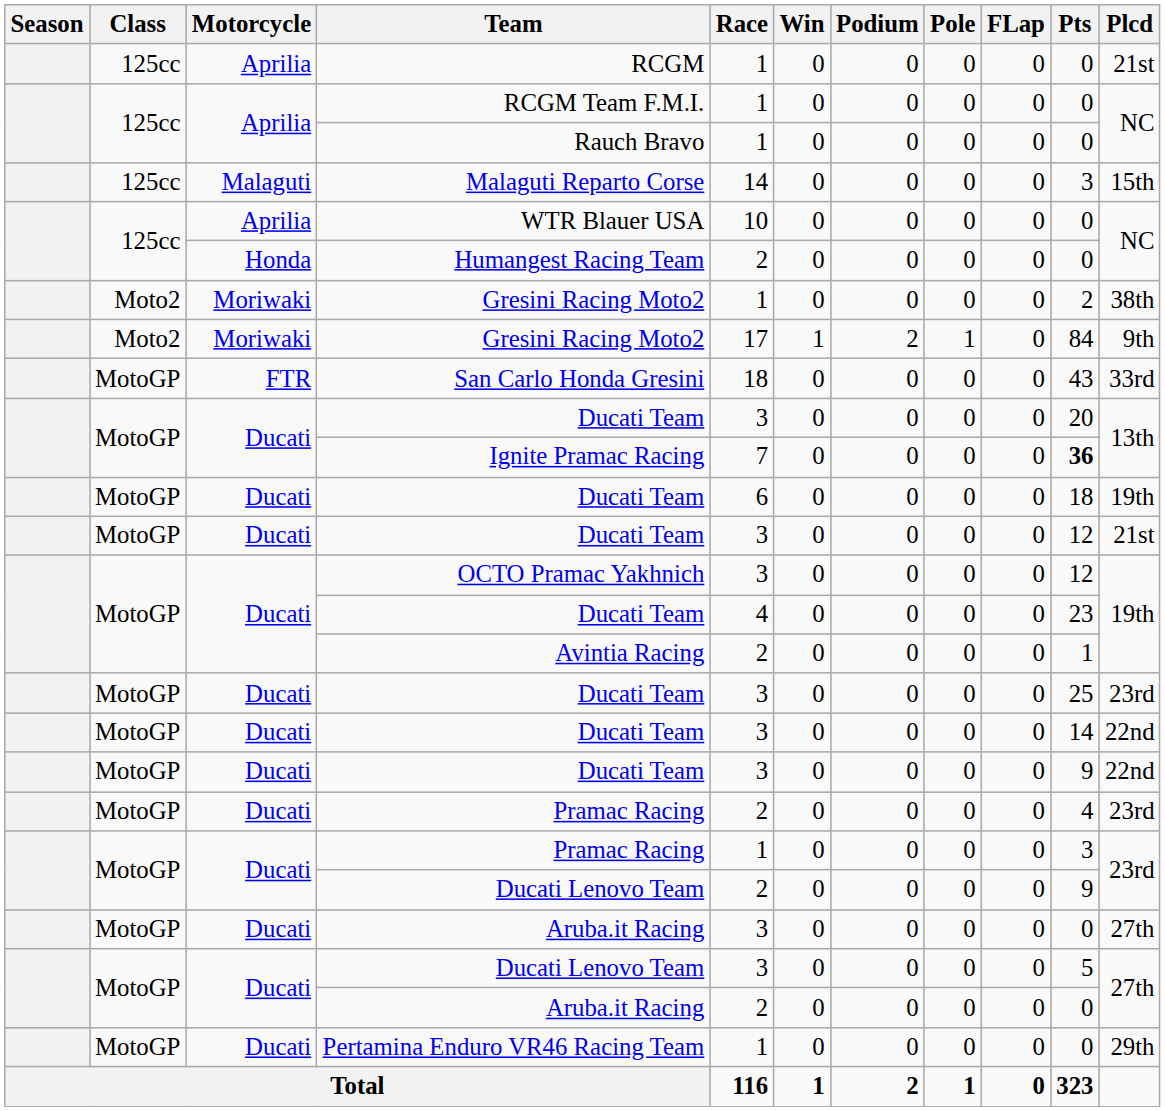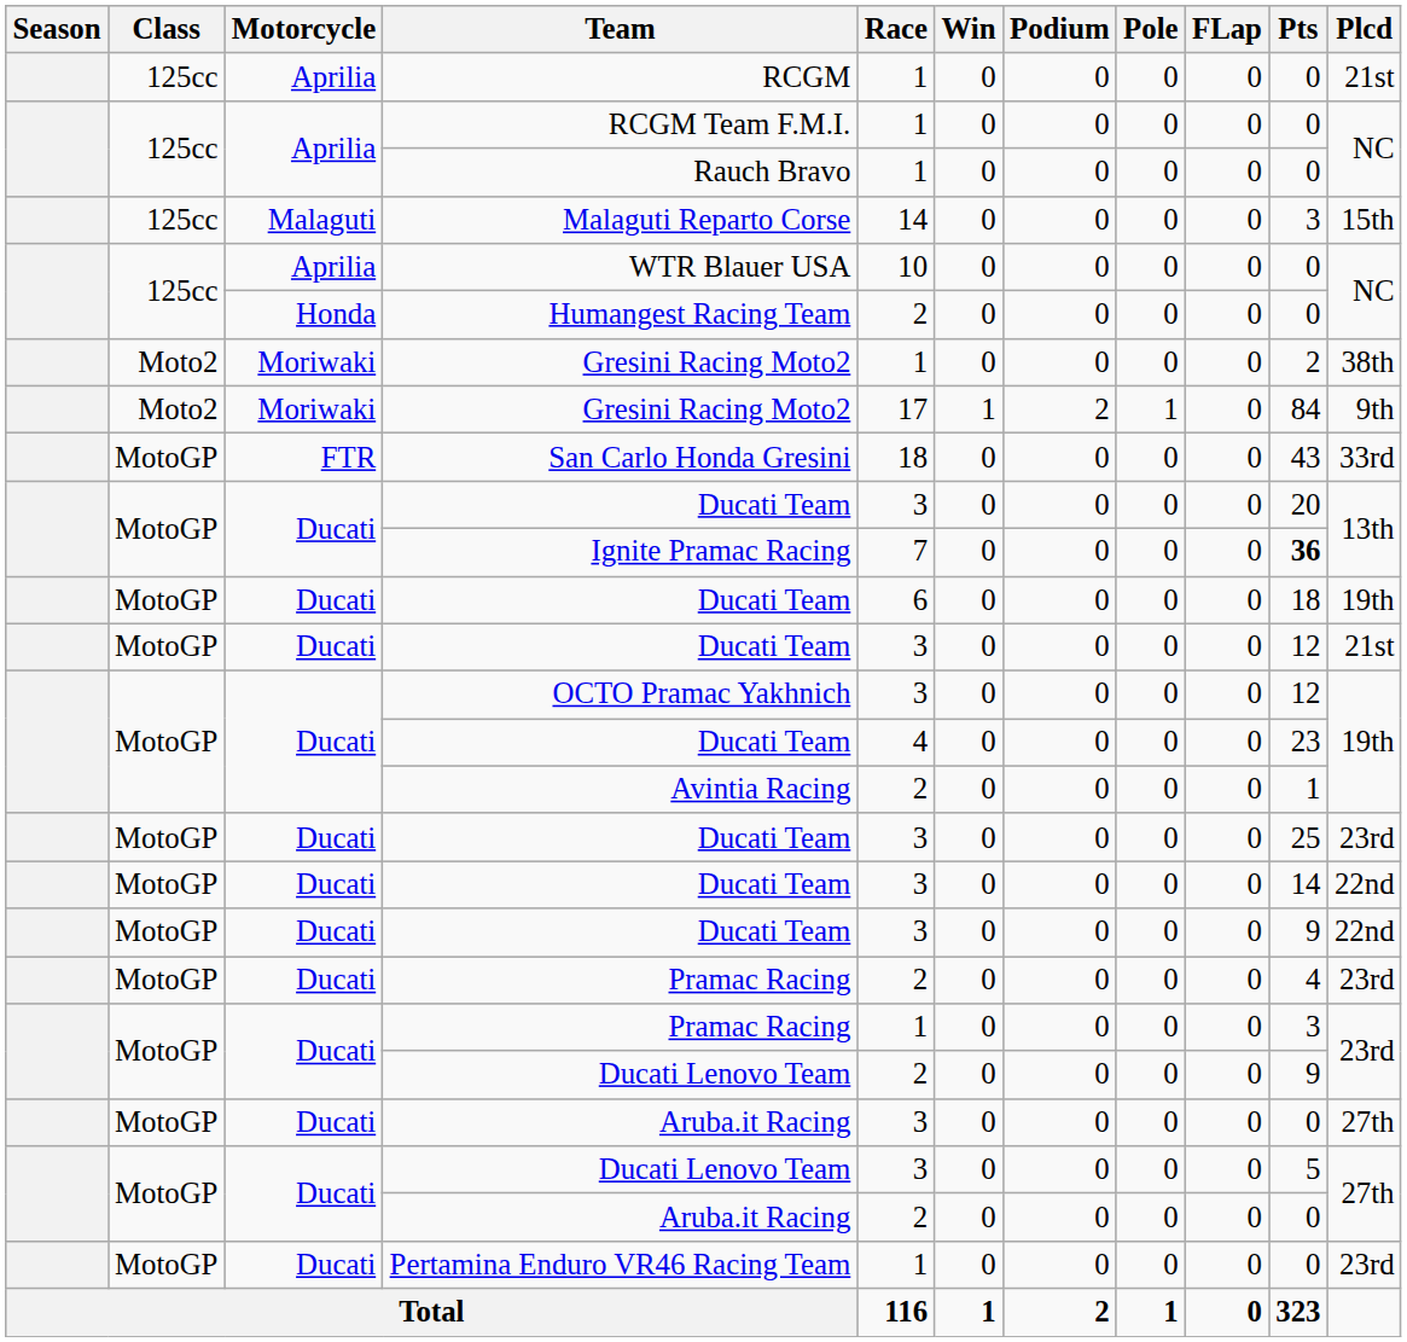Pertamina Enduro VR46 Racing Team | Plcd: 29th -> 23rd
